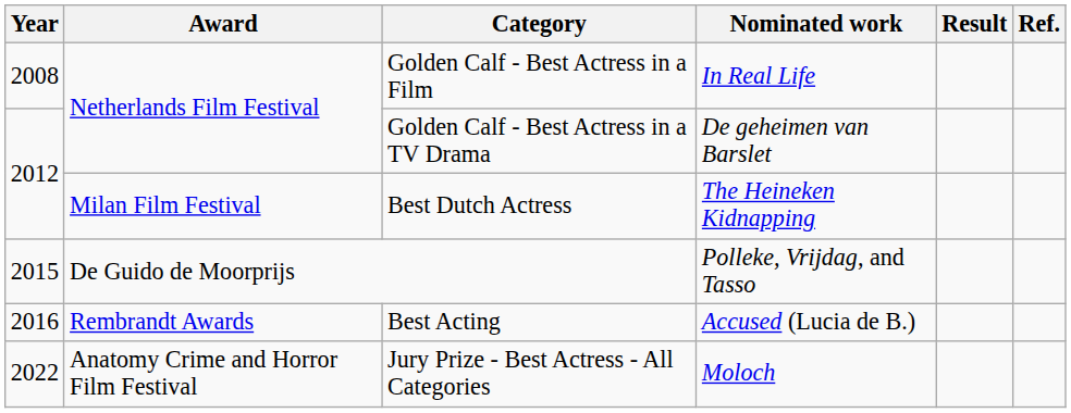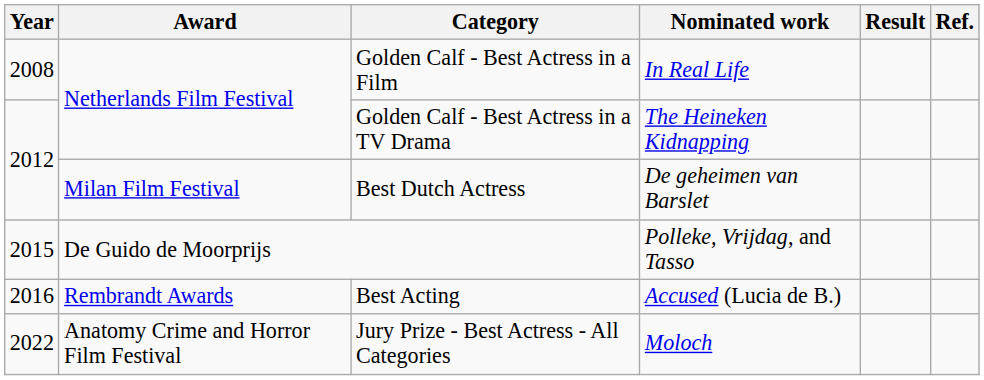Golden Calf - Best Actress in a TV Drama | Nominated work: De geheimen van Barslet -> The Heineken Kidnapping
Best Dutch Actress | Nominated work: The Heineken Kidnapping -> De geheimen van Barslet
